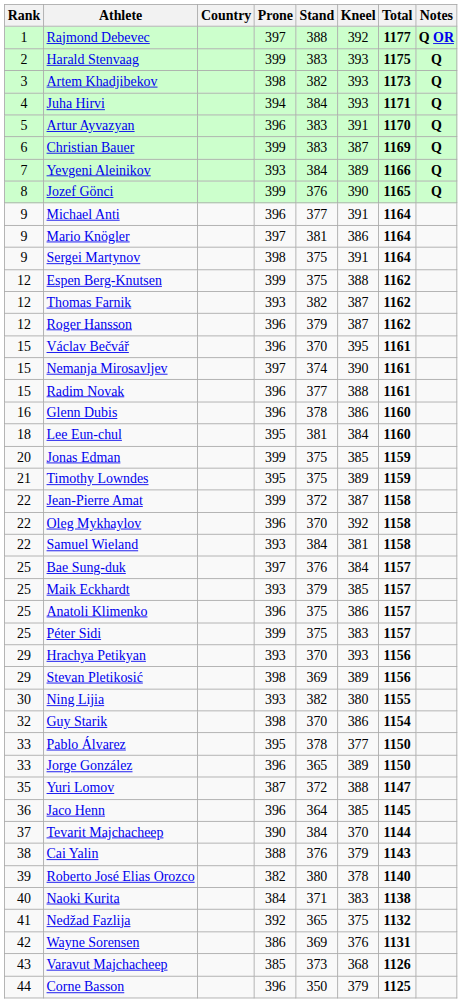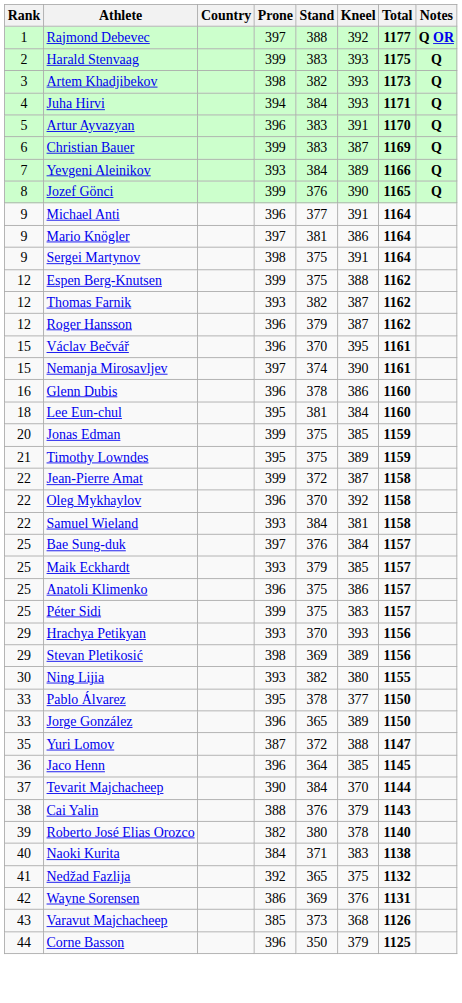- row: 15 | Radim Novak | 396 | 377 | 388 | 1161
- row: 32 | Guy Starik | 398 | 370 | 386 | 1154
